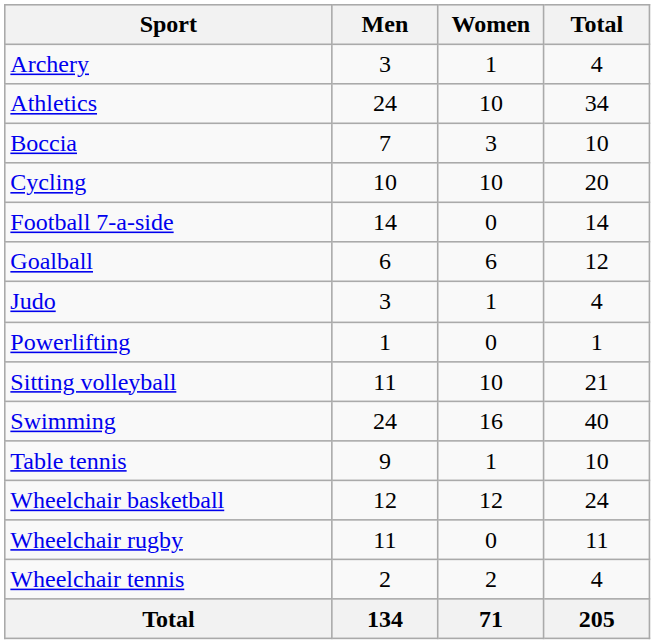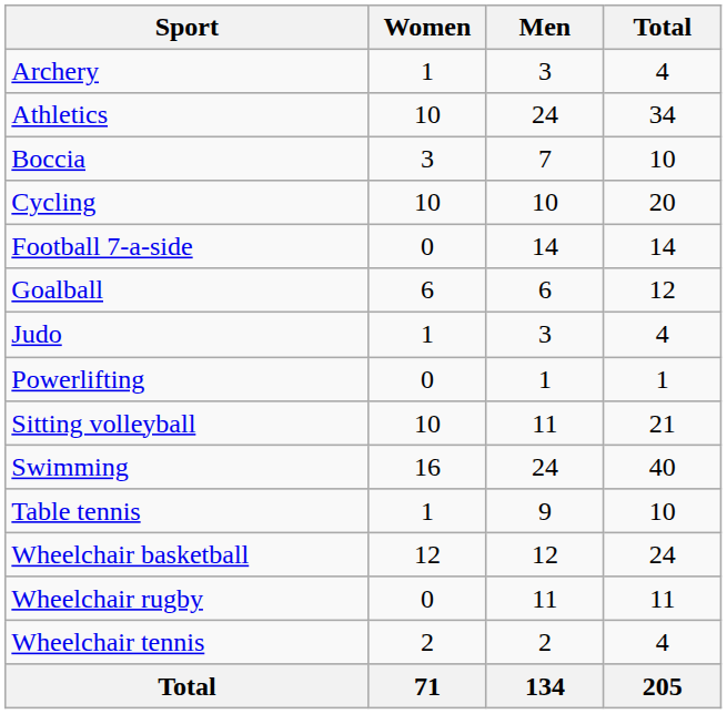columns swapped: Men <-> Women
